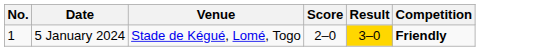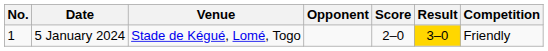+ column: Opponent
5 January 2024 | Competition: bold -> normal
